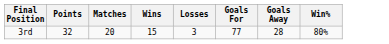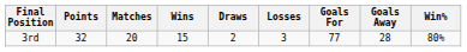+ column: Draws | 2
